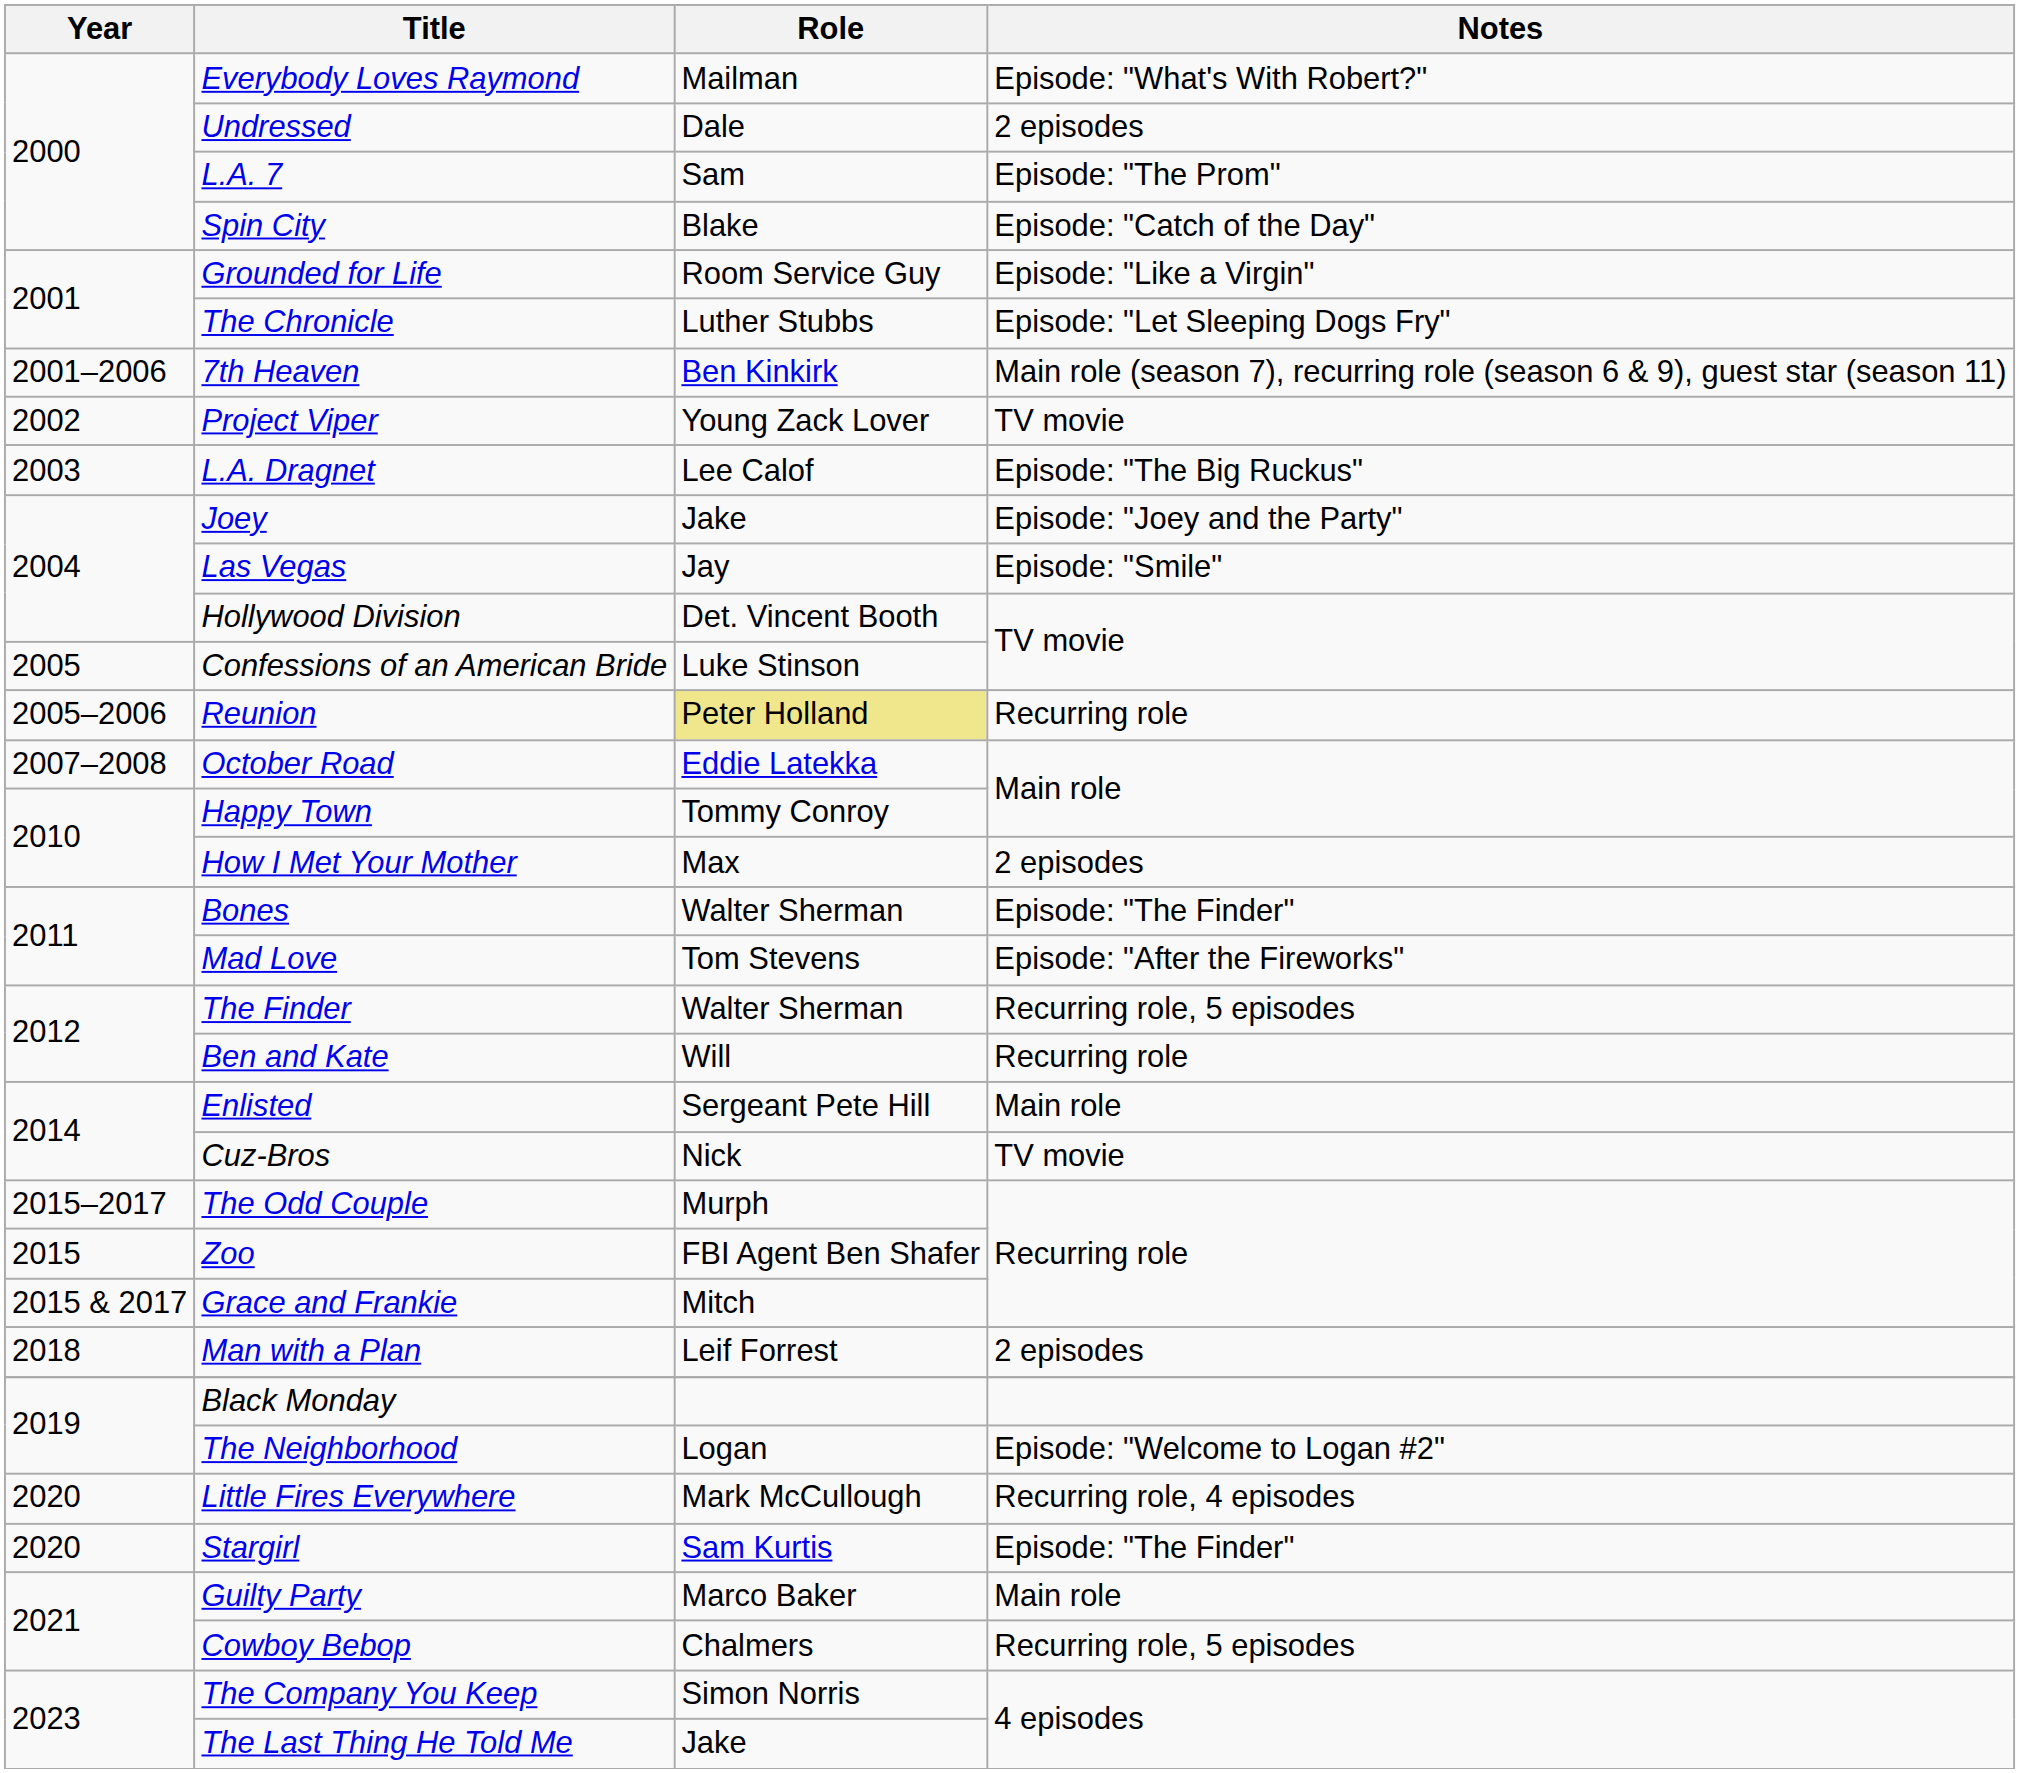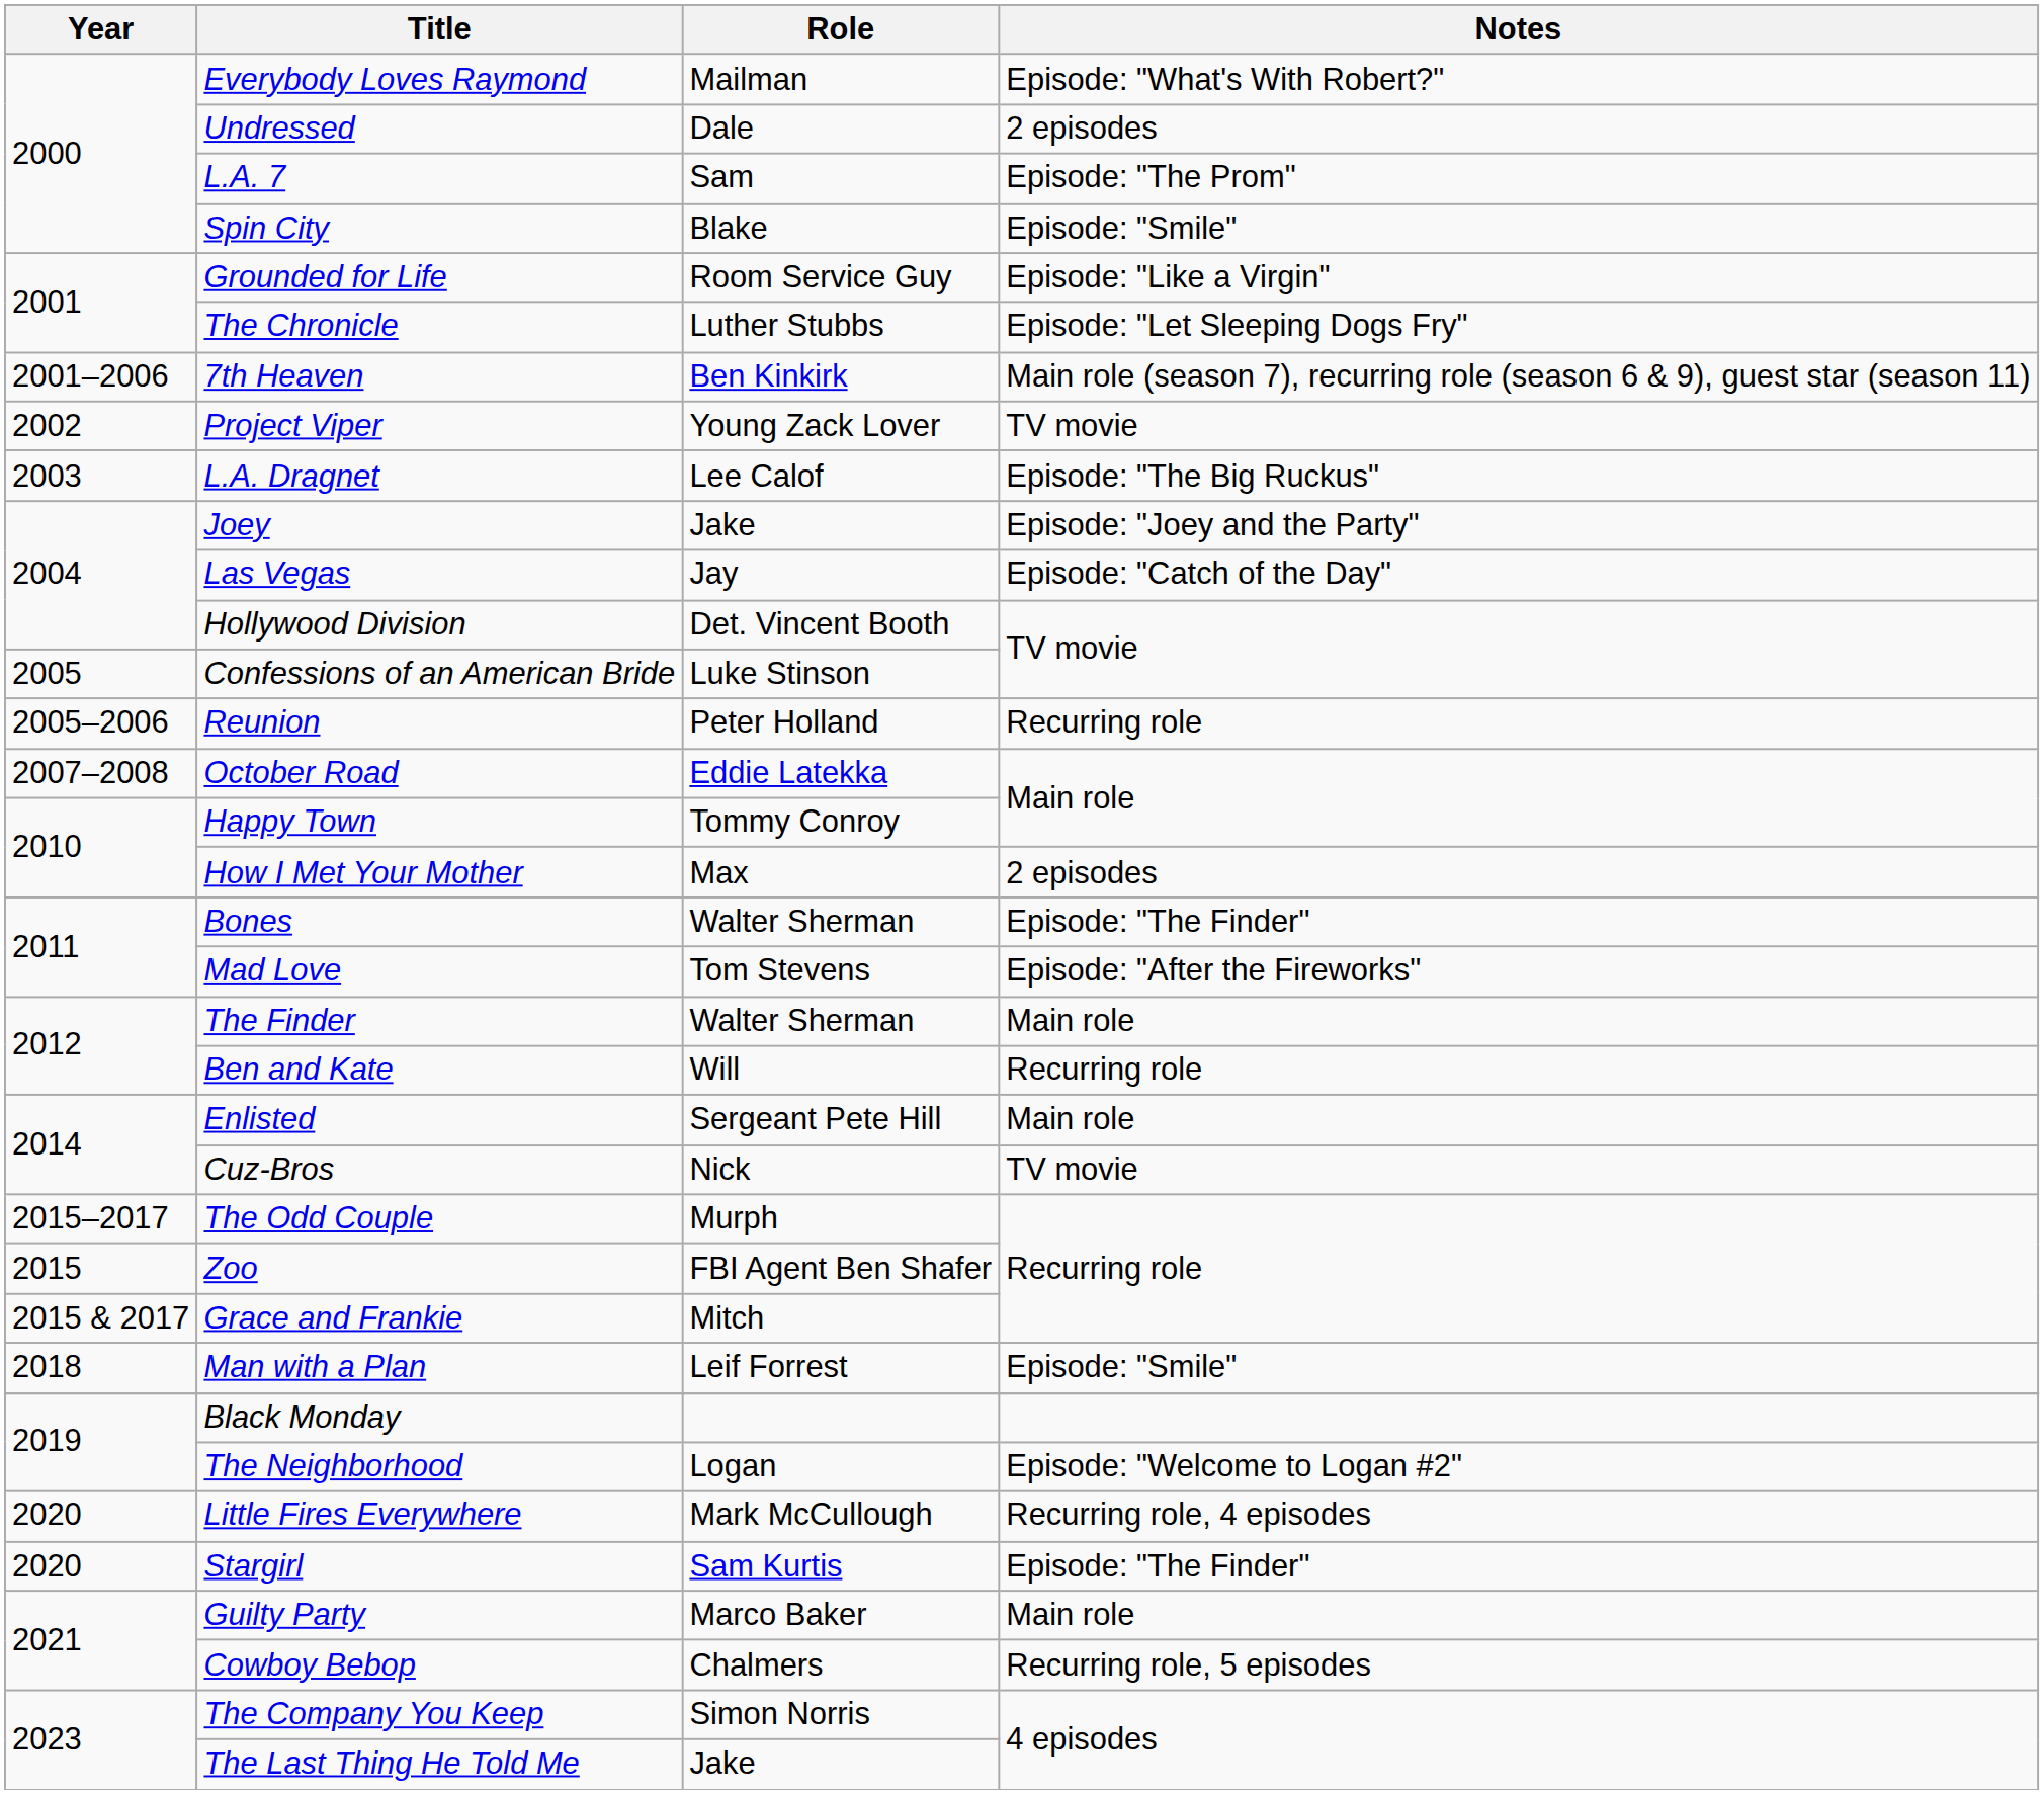Spin City | Notes: Episode: "Catch of the Day" -> Episode: "Smile"
Las Vegas | Notes: Episode: "Smile" -> Episode: "Catch of the Day"
Reunion | Role: khaki background -> no background
The Finder | Notes: Recurring role, 5 episodes -> Main role
Man with a Plan | Notes: 2 episodes -> Episode: "Smile"
